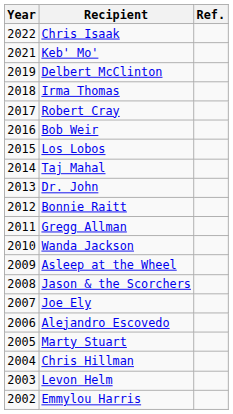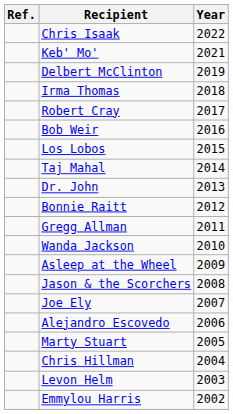columns swapped: Year <-> Ref.
